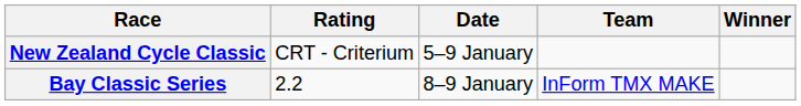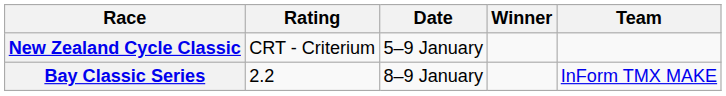columns swapped: Winner <-> Team
